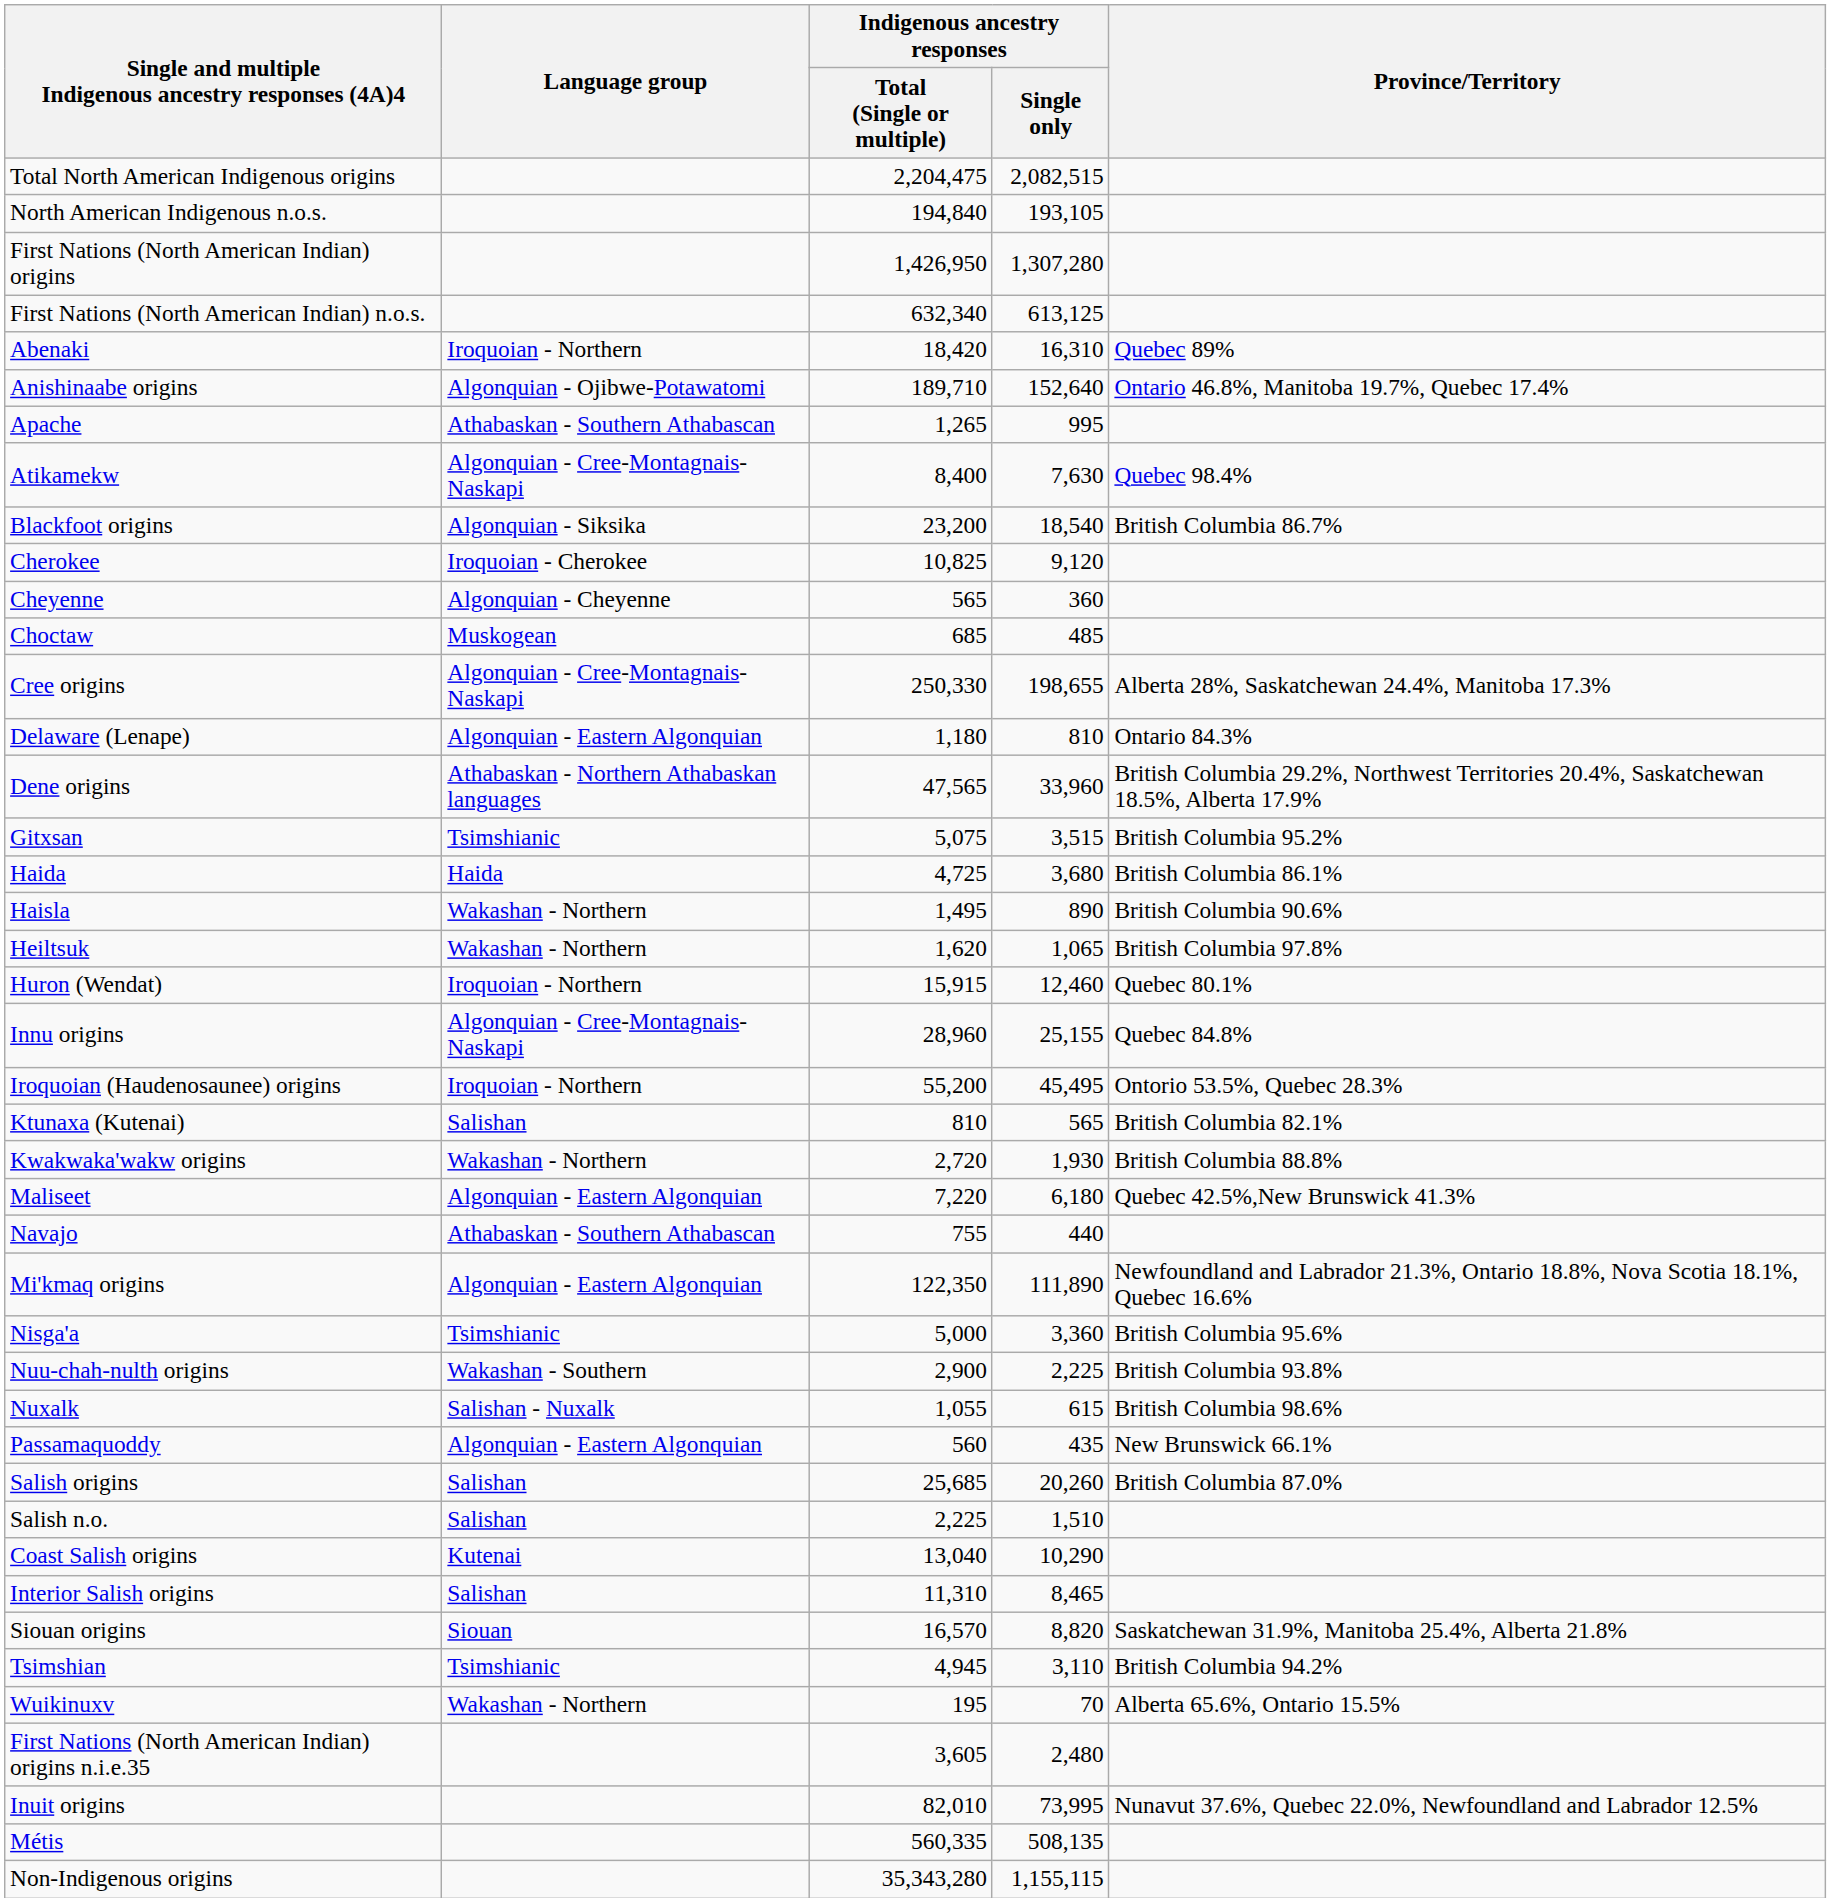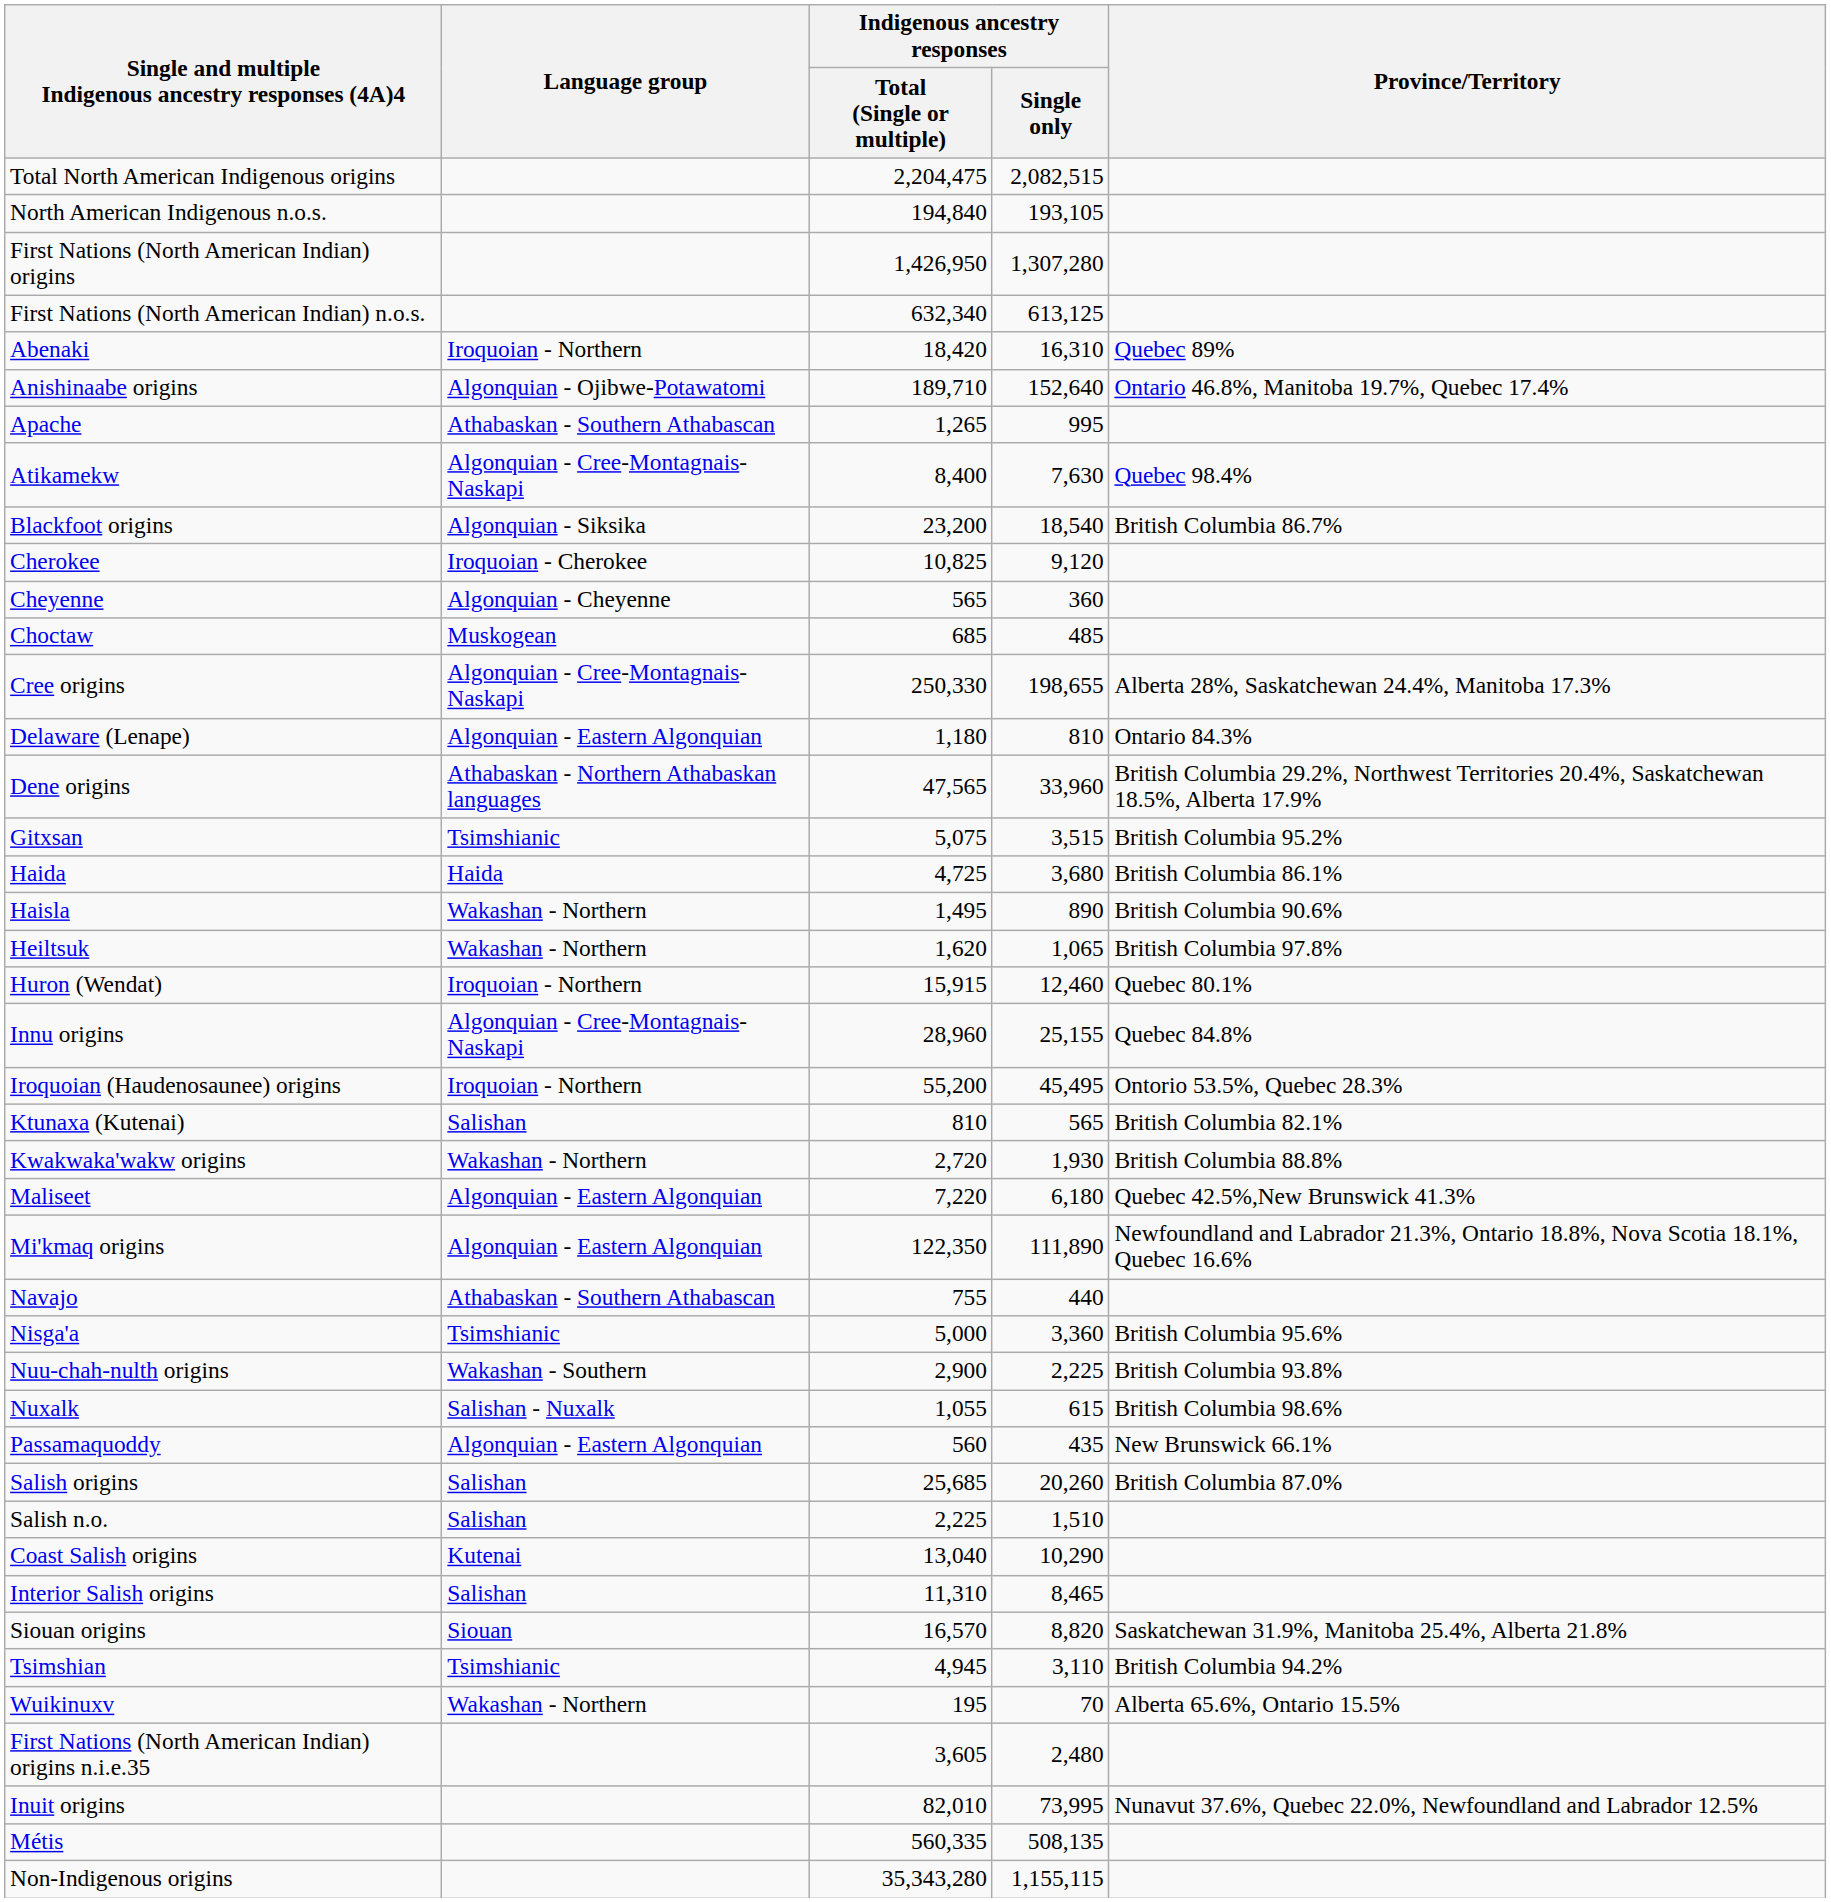rows swapped: Mi'kmaq origins <-> Navajo
